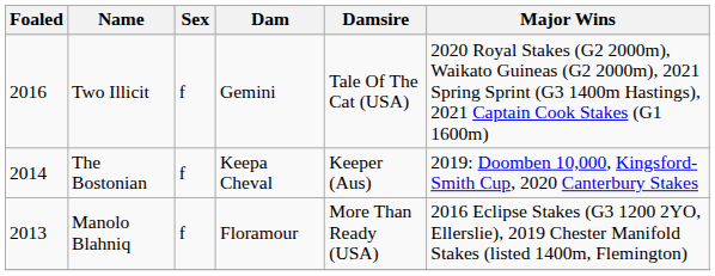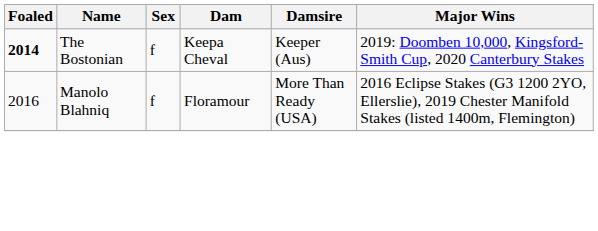- row: 2016 | Two Illicit | f | Gemini | Tale Of The Cat (USA) | 2020 Royal Stakes (G2 2000m), Waikato Guineas (G2 2000m), 2021 Spring Sprint (G3 1400m Hastings), 2021 Captain Cook Stakes (G1 1600m)
The Bostonian | Foaled: normal -> bold
Manolo Blahniq | Foaled: 2013 -> 2016
